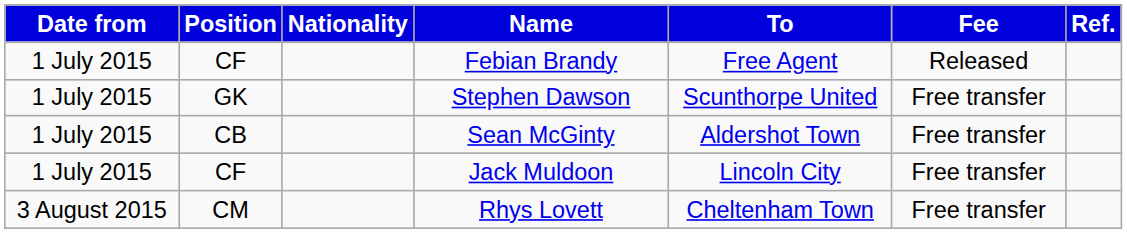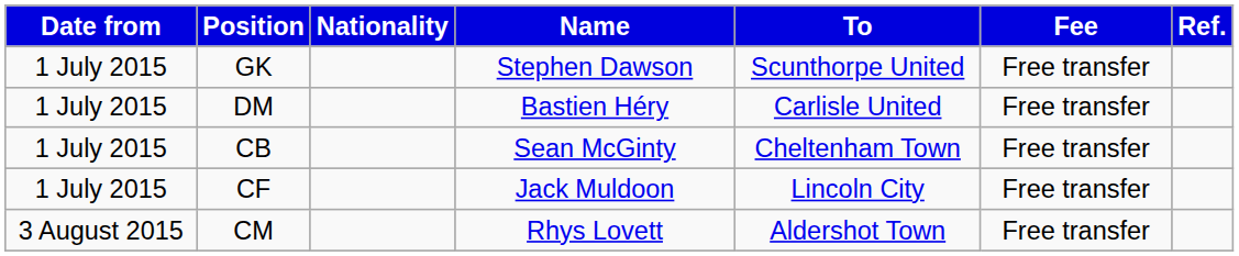- row: 1 July 2015 | CF | Febian Brandy | Free Agent | Released
+ row: 1 July 2015 | DM | Bastien Héry | Carlisle United | Free transfer
Sean McGinty | To: Aldershot Town -> Cheltenham Town
Rhys Lovett | To: Cheltenham Town -> Aldershot Town
